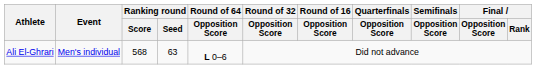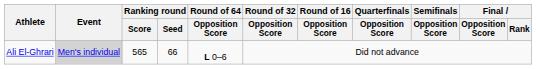Ali El-Ghrari | Event: no background -> lightgrey background
Ali El-Ghrari | Ranking round / Score: 568 -> 565
Ali El-Ghrari | Ranking round / Seed: 63 -> 66
